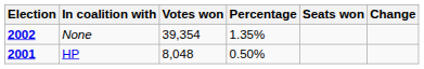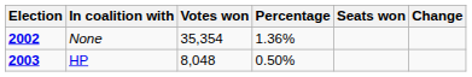None | Votes won: 39,354 -> 35,354
None | Percentage: 1.35% -> 1.36%
HP | Election: 2001 -> 2003
